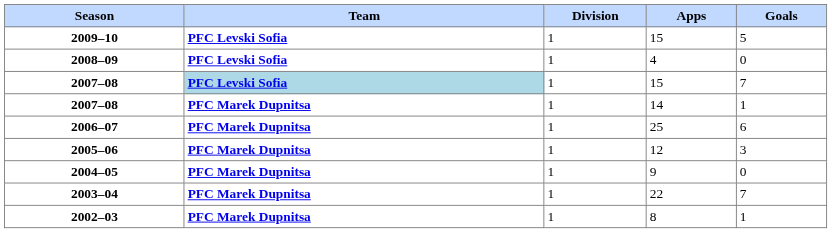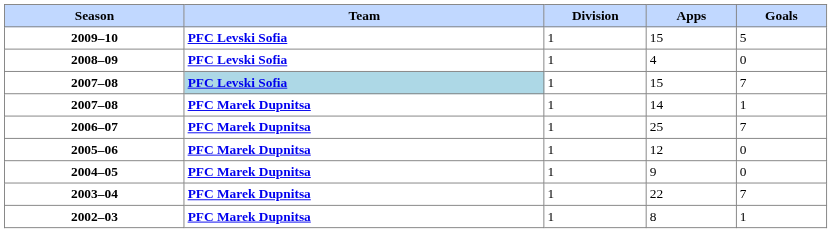2006–07 | Goals: 6 -> 7
2005–06 | Goals: 3 -> 0
